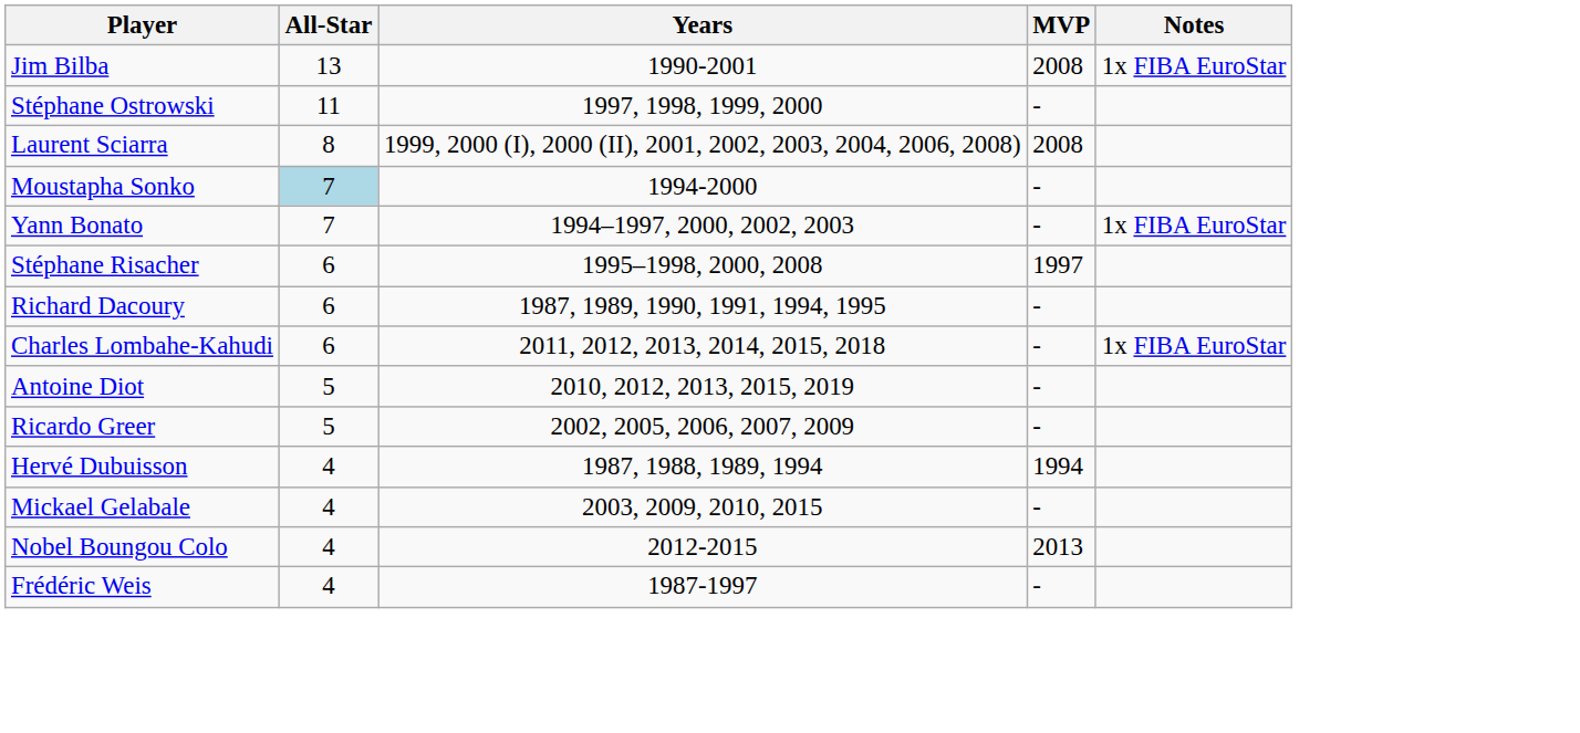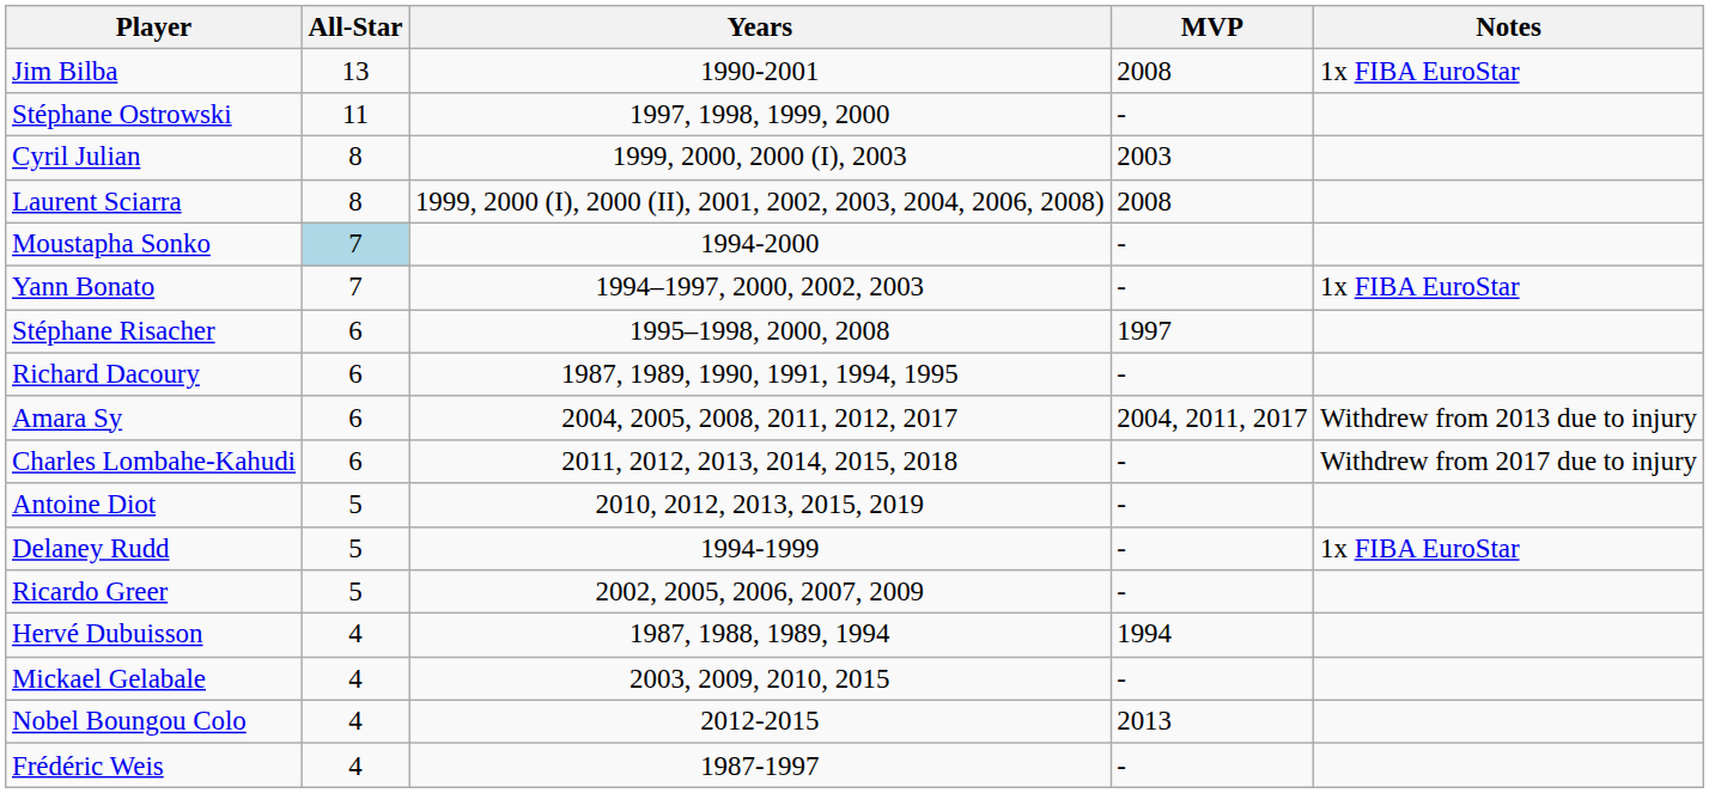+ row: Cyril Julian | 8 | 1999, 2000, 2000 (I), 2003 | 2003
+ row: Amara Sy | 6 | 2004, 2005, 2008, 2011, 2012, 2017 | 2004, 2011, 2017 | Withdrew from 2013 due to injury
Charles Lombahe-Kahudi | Notes: 1x FIBA EuroStar -> Withdrew from 2017 due to injury
+ row: Delaney Rudd | 5 | 1994-1999 | - | 1x FIBA EuroStar
